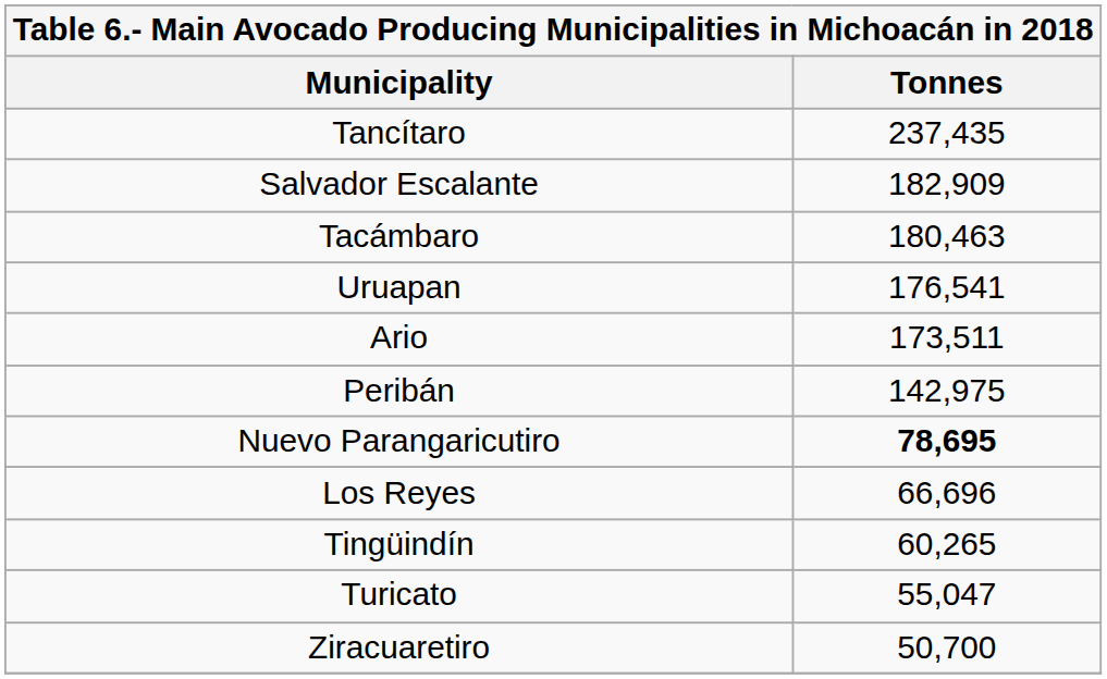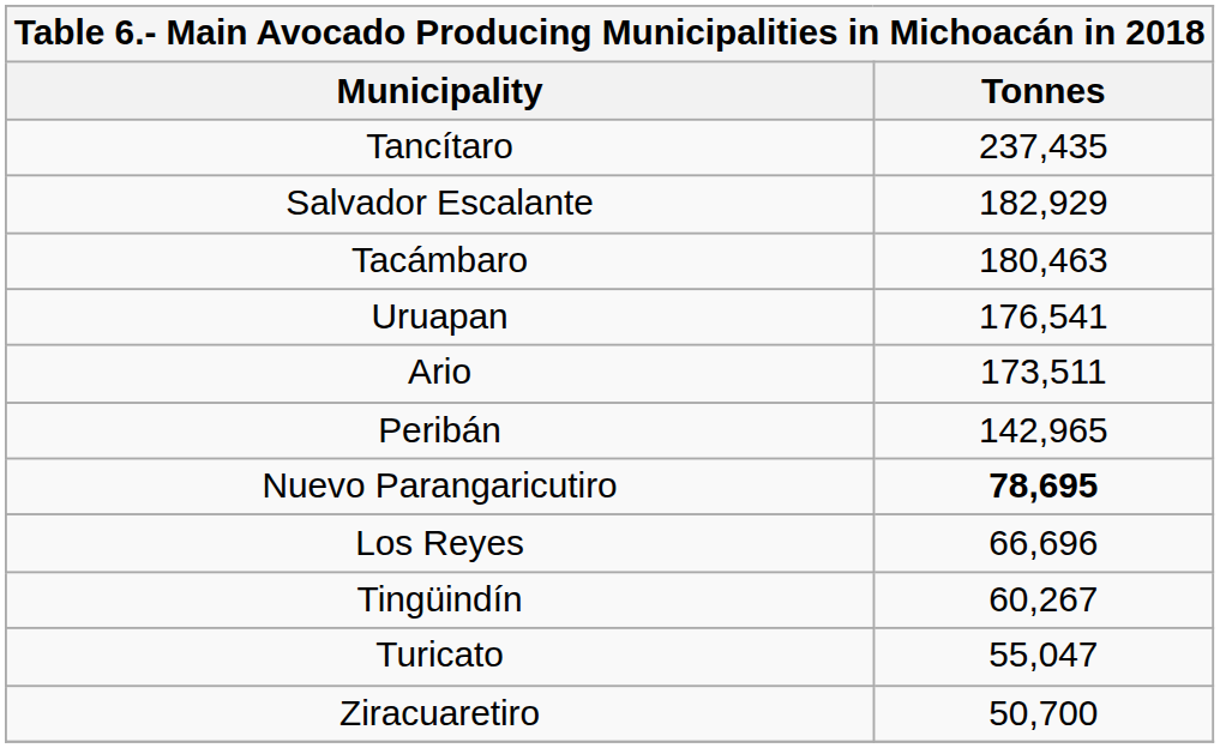Salvador Escalante | Tonnes: 182,909 -> 182,929
Peribán | Tonnes: 142,975 -> 142,965
Tingüindín | Tonnes: 60,265 -> 60,267
